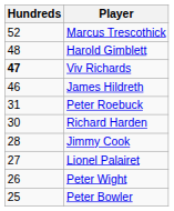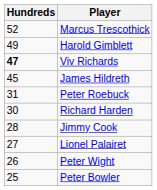Harold Gimblett | Hundreds: 48 -> 49
James Hildreth | Hundreds: 46 -> 45
